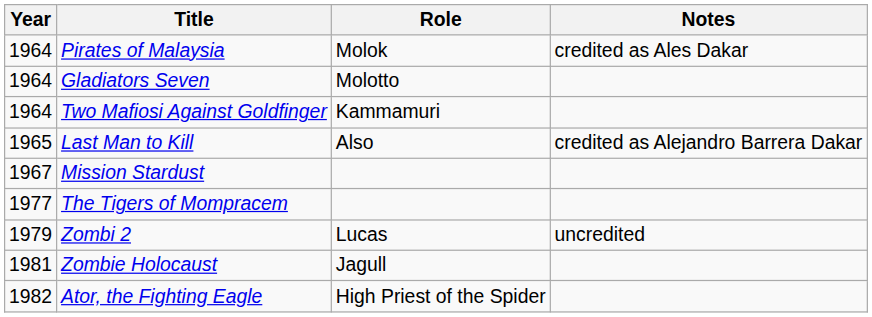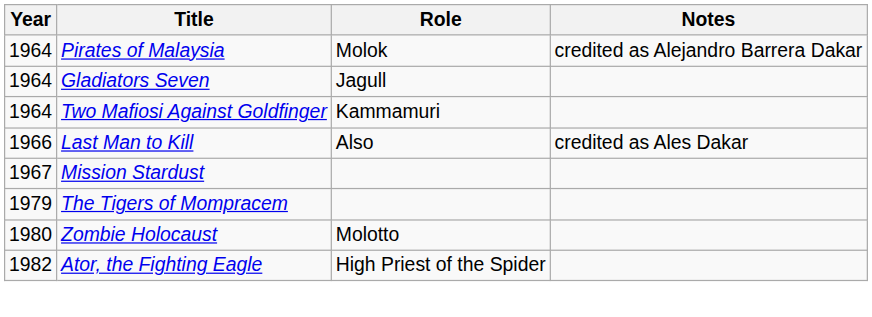Pirates of Malaysia | Notes: credited as Ales Dakar -> credited as Alejandro Barrera Dakar
Gladiators Seven | Role: Molotto -> Jagull
Last Man to Kill | Year: 1965 -> 1966
Last Man to Kill | Notes: credited as Alejandro Barrera Dakar -> credited as Ales Dakar
The Tigers of Mompracem | Year: 1977 -> 1979
- row: 1979 | Zombi 2 | Lucas | uncredited
Zombie Holocaust | Year: 1981 -> 1980
Zombie Holocaust | Role: Jagull -> Molotto
